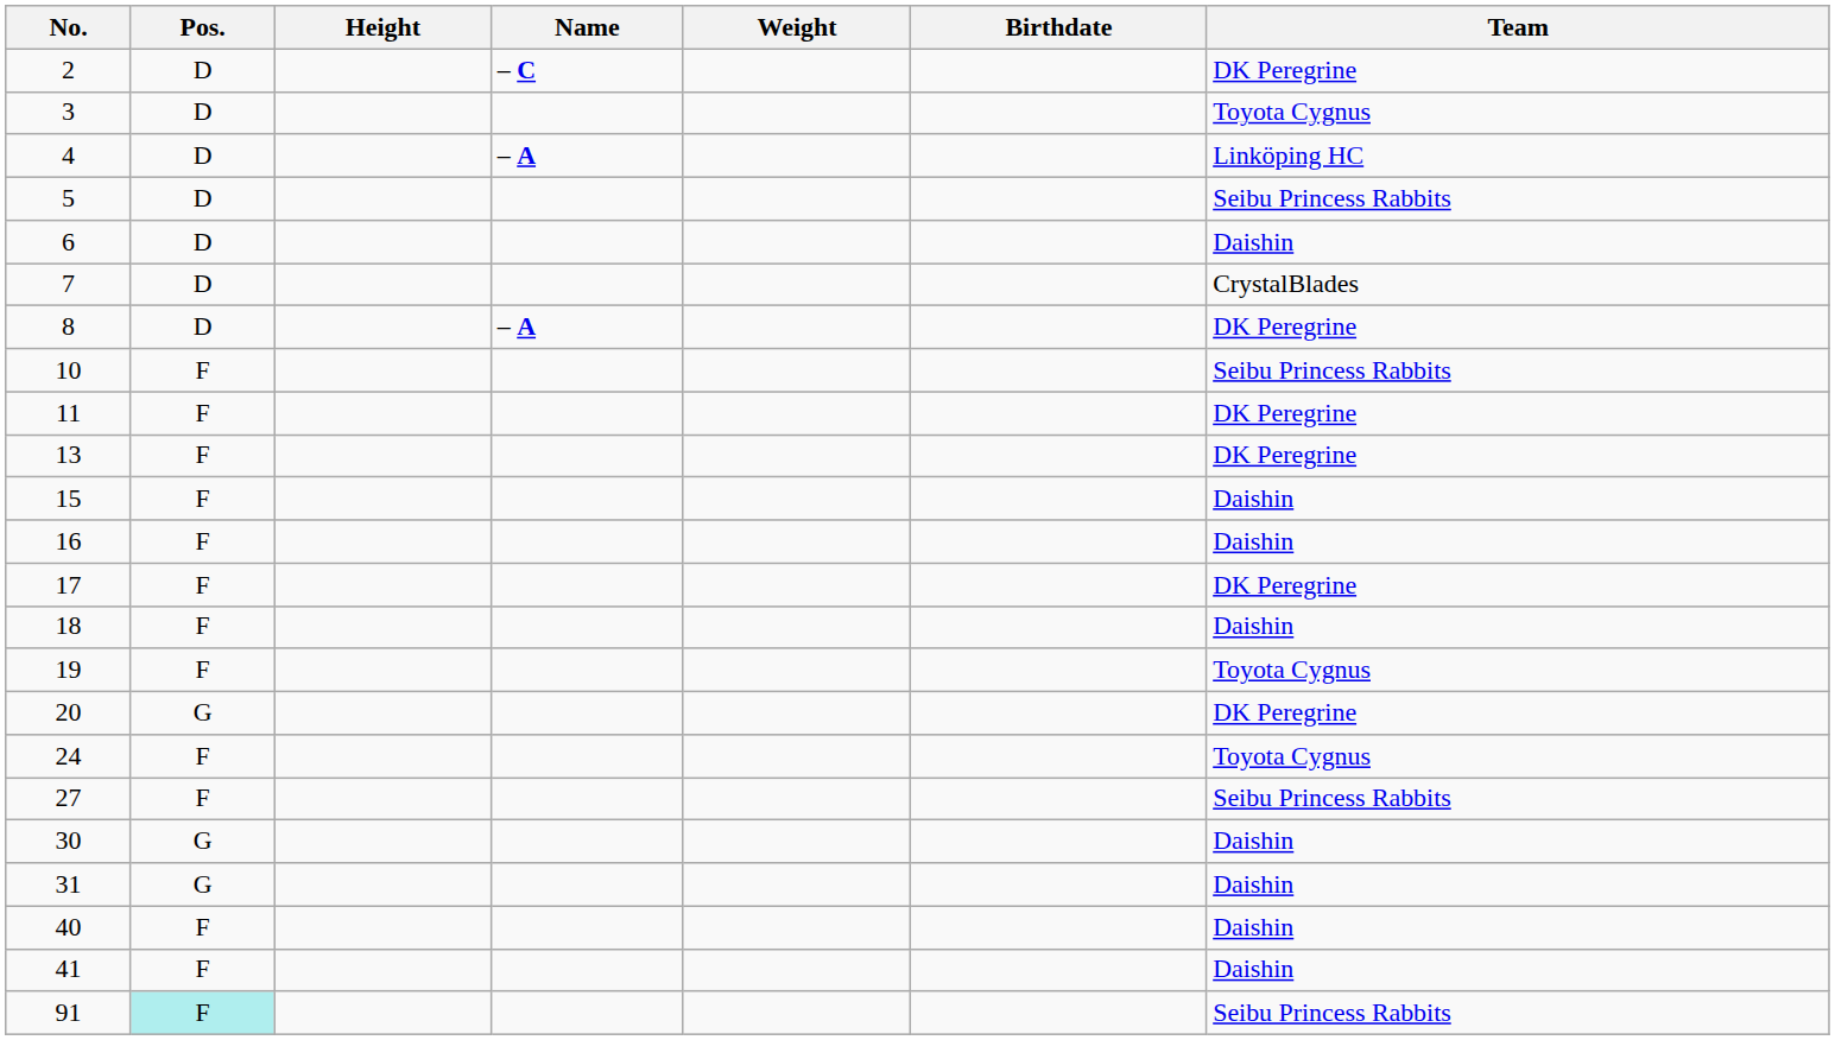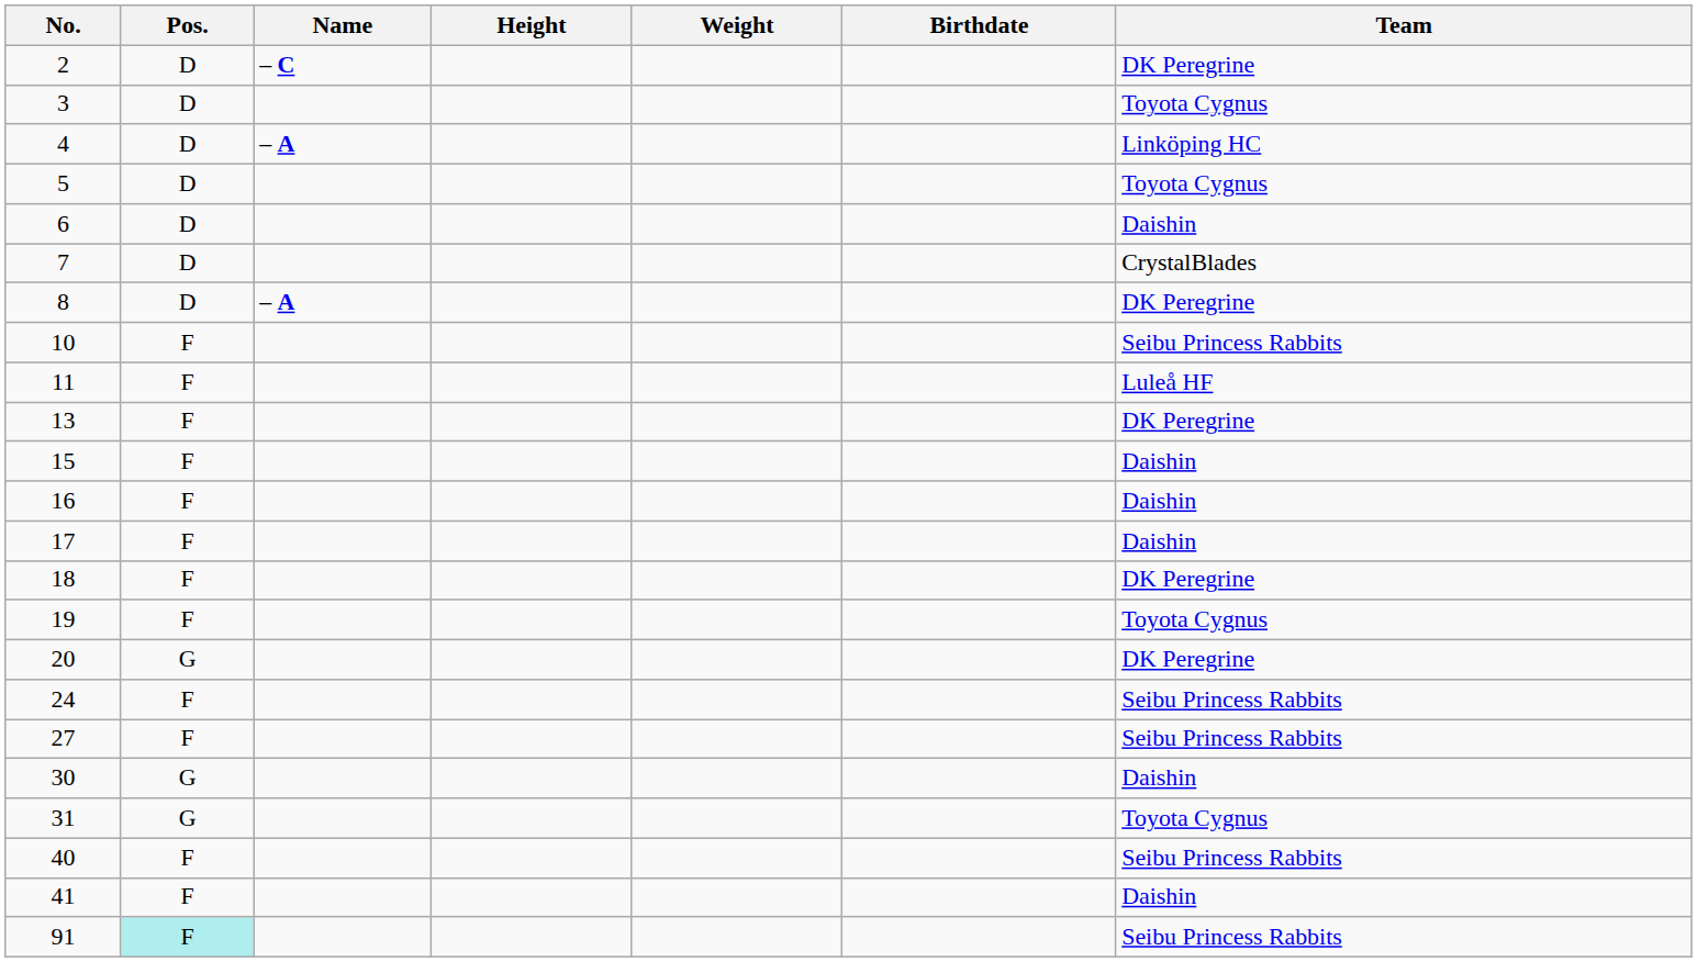columns swapped: Name <-> Height
5 | Team: Seibu Princess Rabbits -> Toyota Cygnus
11 | Team: DK Peregrine -> Luleå HF
17 | Team: DK Peregrine -> Daishin
18 | Team: Daishin -> DK Peregrine
24 | Team: Toyota Cygnus -> Seibu Princess Rabbits
31 | Team: Daishin -> Toyota Cygnus
40 | Team: Daishin -> Seibu Princess Rabbits
